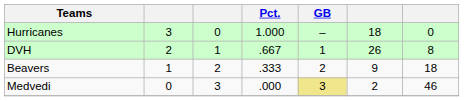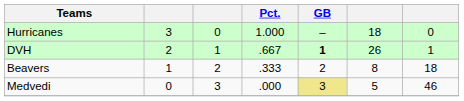DVH | GB: normal -> bold
DVH | column 7: 8 -> 1
Beavers | column 6: 9 -> 8
Medvedi | column 6: 2 -> 5
